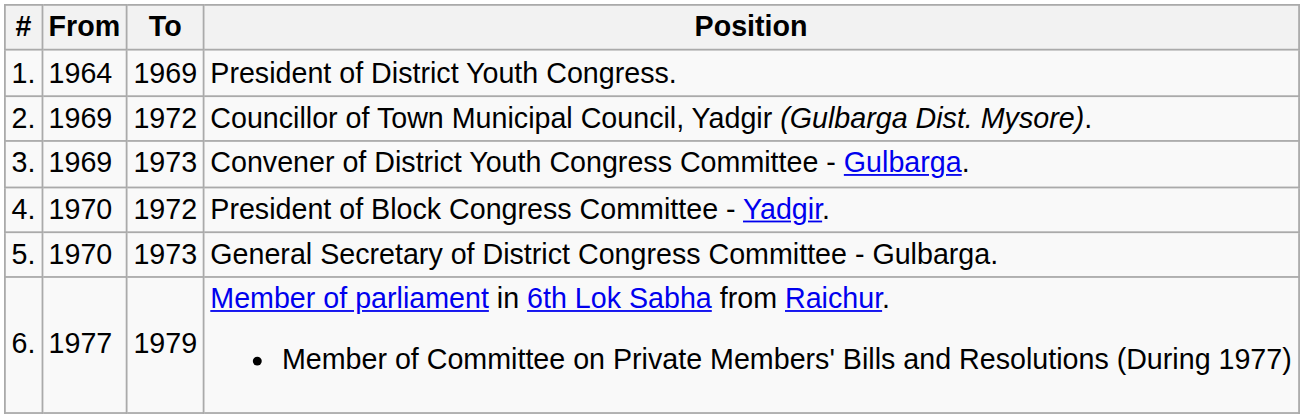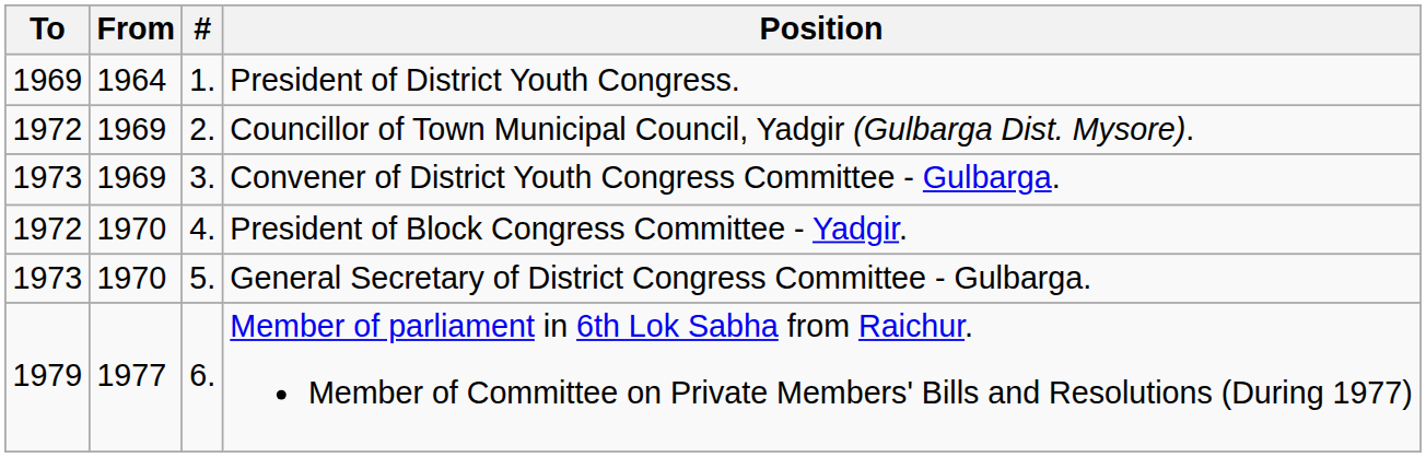columns swapped: # <-> To
